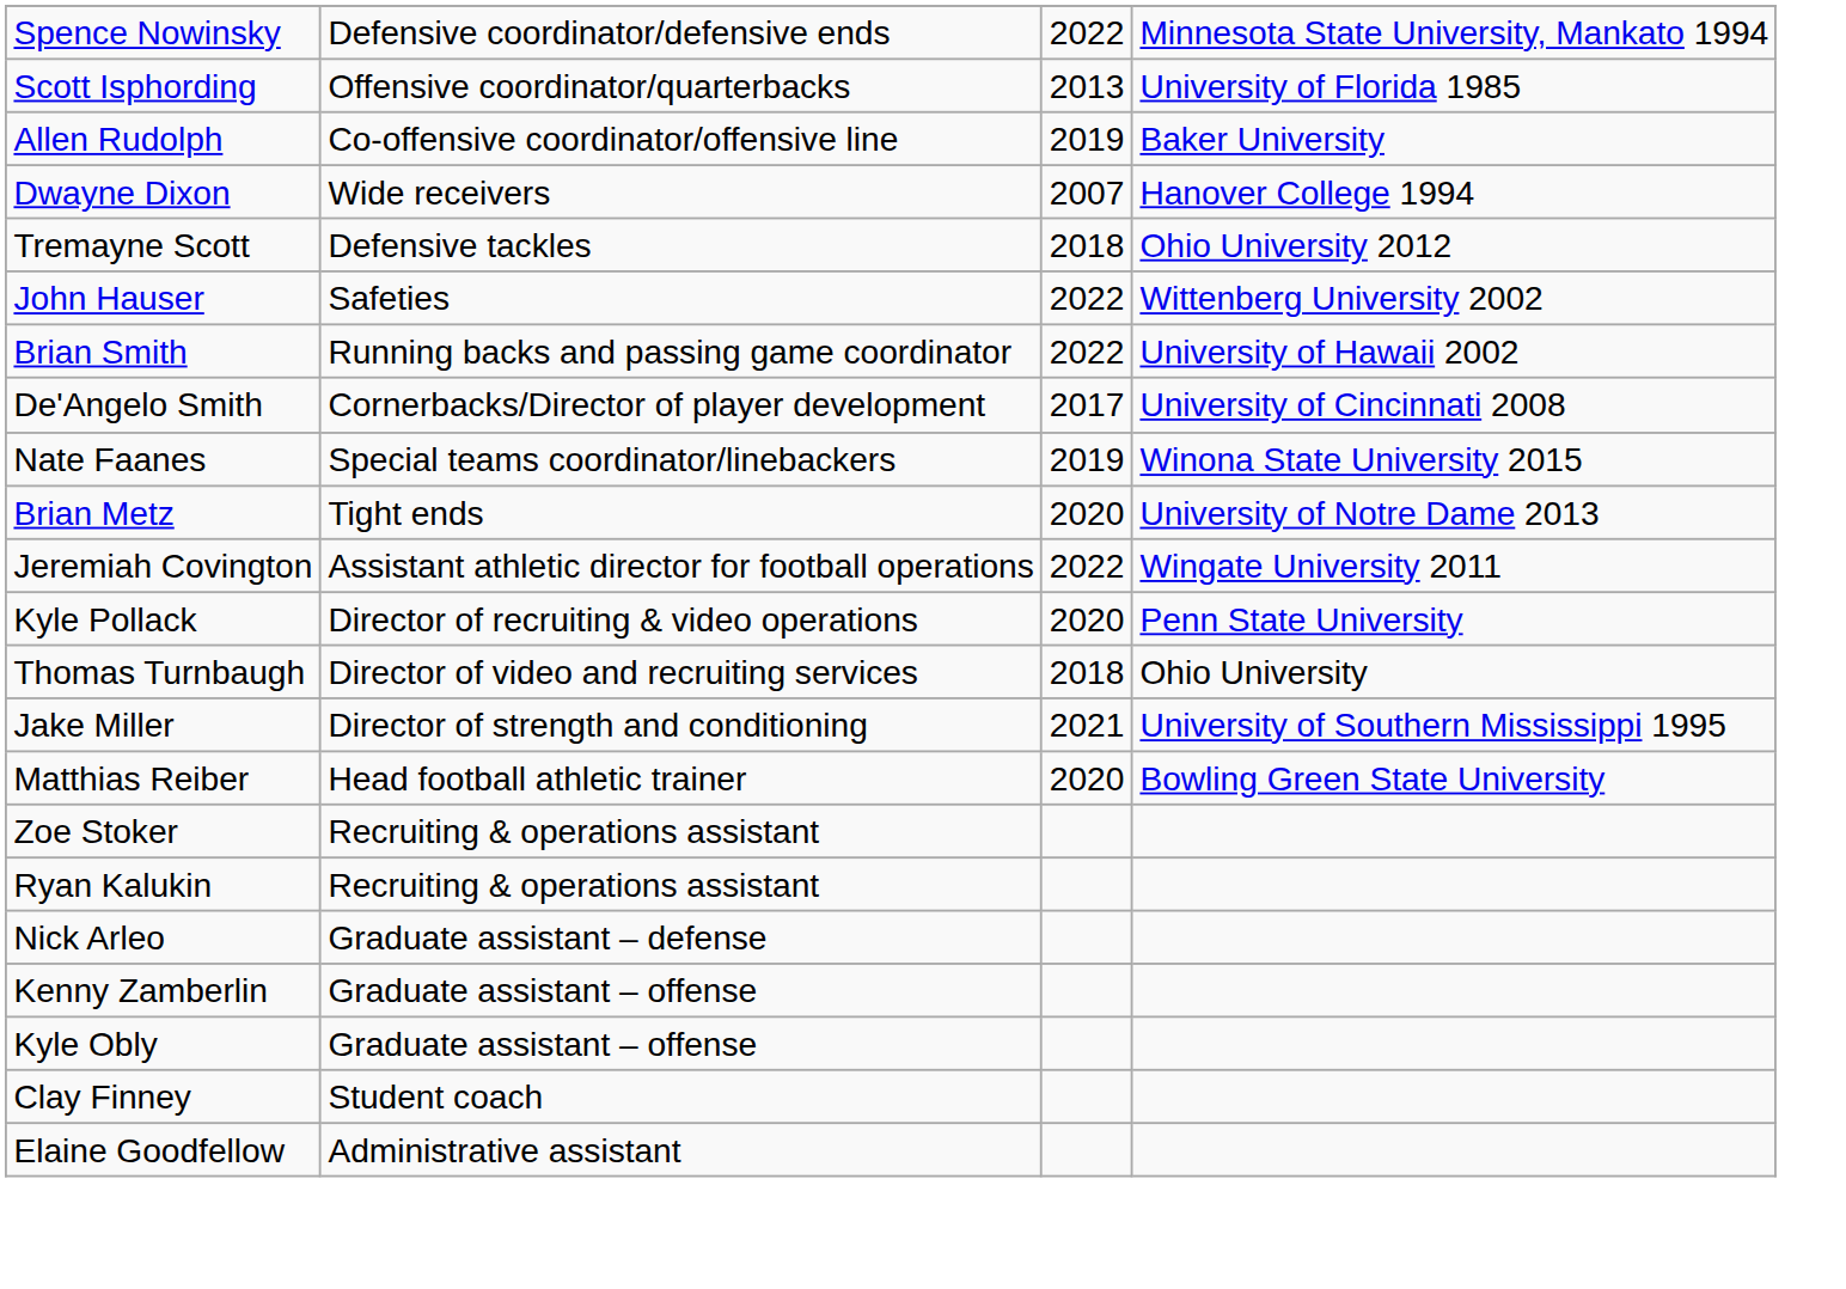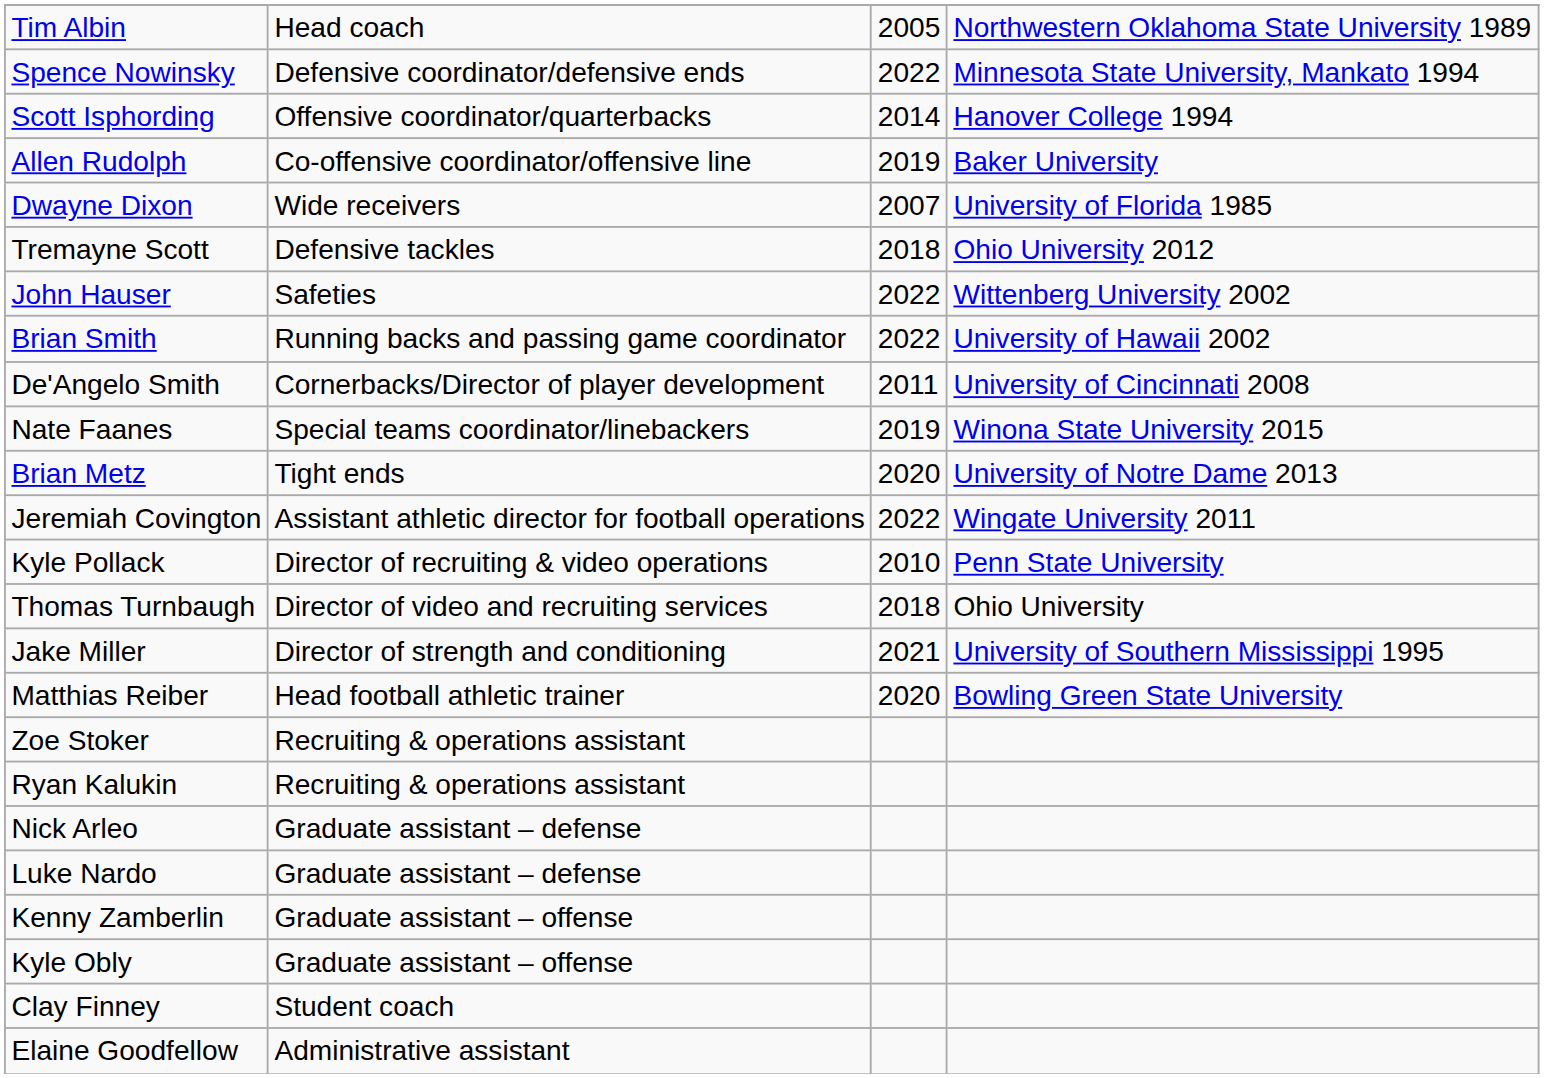+ row: Tim Albin | Head coach | 2005 | Northwestern Oklahoma State University 1989
Scott Isphording | column 3: 2013 -> 2014
Scott Isphording | column 4: University of Florida 1985 -> Hanover College 1994
Dwayne Dixon | column 4: Hanover College 1994 -> University of Florida 1985
De'Angelo Smith | column 3: 2017 -> 2011
Kyle Pollack | column 3: 2020 -> 2010
+ row: Luke Nardo | Graduate assistant – defense
